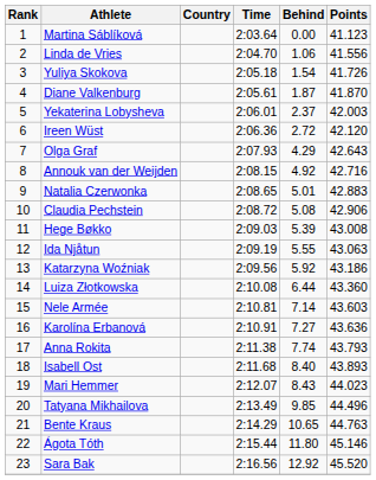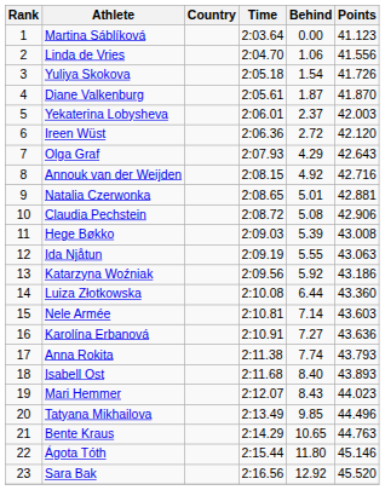Natalia Czerwonka | Points: 42.883 -> 42.881
